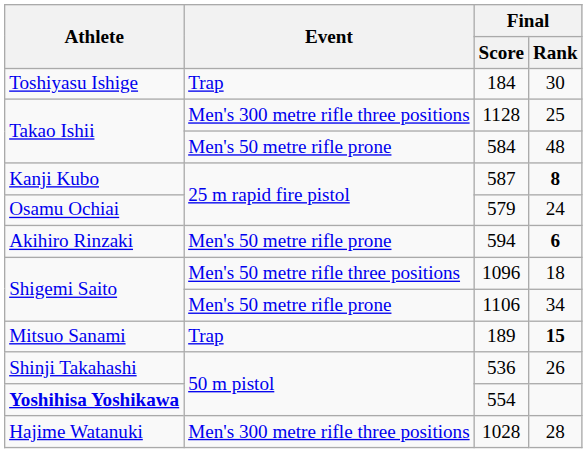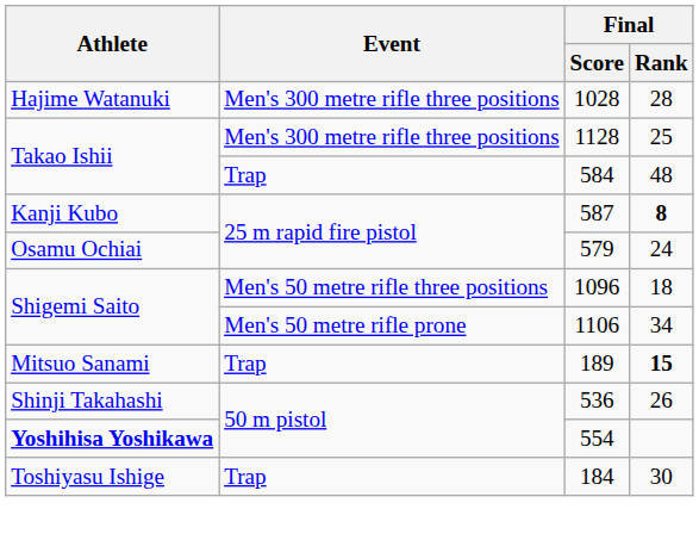rows swapped: 184 <-> 1028
584 | Event: Men's 50 metre rifle prone -> Trap
- row: Akihiro Rinzaki | Men's 50 metre rifle prone | 594 | 6
